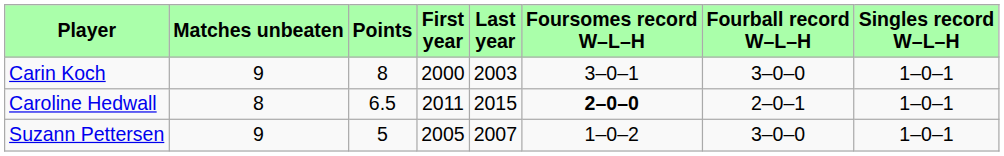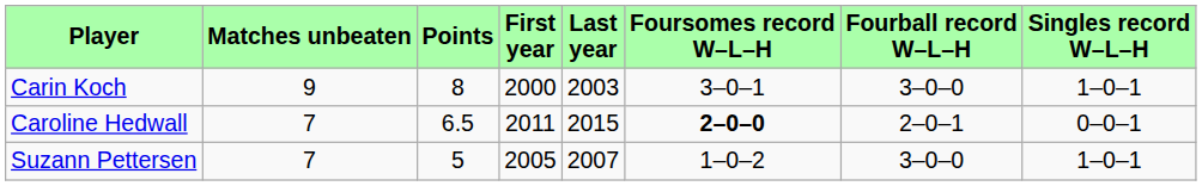Caroline Hedwall | Matches unbeaten: 8 -> 7
Caroline Hedwall | Singles record W–L–H: 1–0–1 -> 0–0–1
Suzann Pettersen | Matches unbeaten: 9 -> 7
